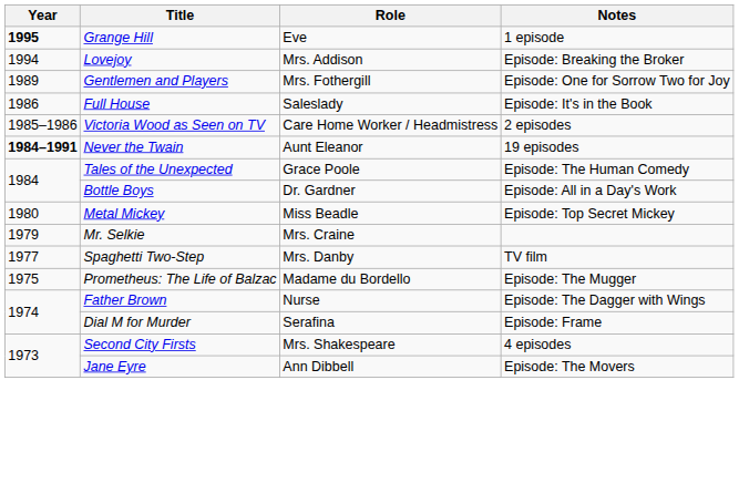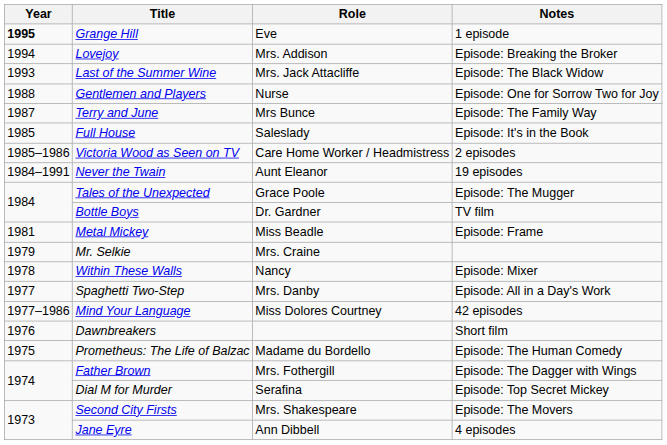+ row: 1993 | Last of the Summer Wine | Mrs. Jack Attacliffe | Episode: The Black Widow
Gentlemen and Players | Year: 1989 -> 1988
Gentlemen and Players | Role: Mrs. Fothergill -> Nurse
+ row: 1987 | Terry and June | Mrs Bunce | Episode: The Family Way
Full House | Year: 1986 -> 1985
Never the Twain | Year: bold -> normal
Tales of the Unexpected | Notes: Episode: The Human Comedy -> Episode: The Mugger
Bottle Boys | Notes: Episode: All in a Day's Work -> TV film
Metal Mickey | Year: 1980 -> 1981
Metal Mickey | Notes: Episode: Top Secret Mickey -> Episode: Frame
+ row: 1978 | Within These Walls | Nancy | Episode: Mixer
Spaghetti Two-Step | Notes: TV film -> Episode: All in a Day's Work
+ row: 1977–1986 | Mind Your Language | Miss Dolores Courtney | 42 episodes
+ row: 1976 | Dawnbreakers | Short film
Prometheus: The Life of Balzac | Notes: Episode: The Mugger -> Episode: The Human Comedy
Father Brown | Role: Nurse -> Mrs. Fothergill
Dial M for Murder | Notes: Episode: Frame -> Episode: Top Secret Mickey
Second City Firsts | Notes: 4 episodes -> Episode: The Movers
Jane Eyre | Notes: Episode: The Movers -> 4 episodes
